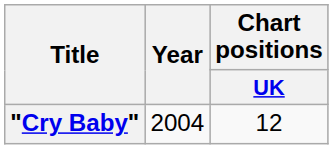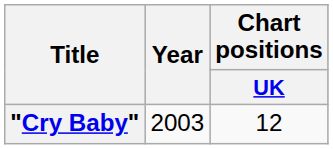"Cry Baby" | Year: 2004 -> 2003
